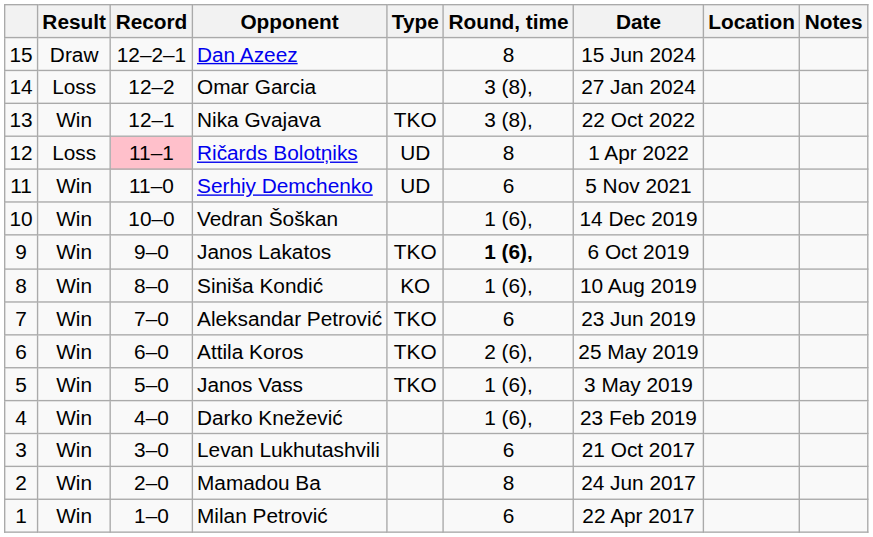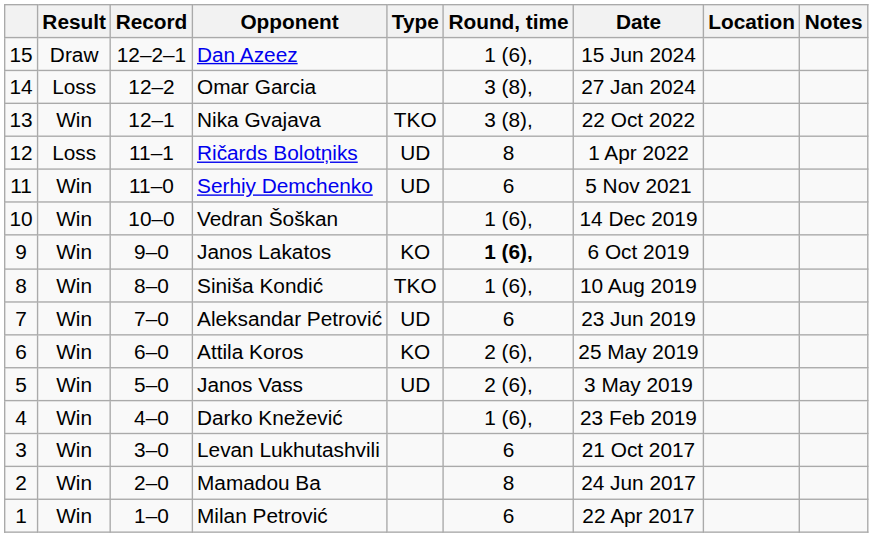Dan Azeez | Round, time: 8 -> 1 (6),
Ričards Bolotņiks | Record: pink background -> no background
Janos Lakatos | Type: TKO -> KO
Siniša Kondić | Type: KO -> TKO
Aleksandar Petrović | Type: TKO -> UD
Attila Koros | Type: TKO -> KO
Janos Vass | Type: TKO -> UD
Janos Vass | Round, time: 1 (6), -> 2 (6),
